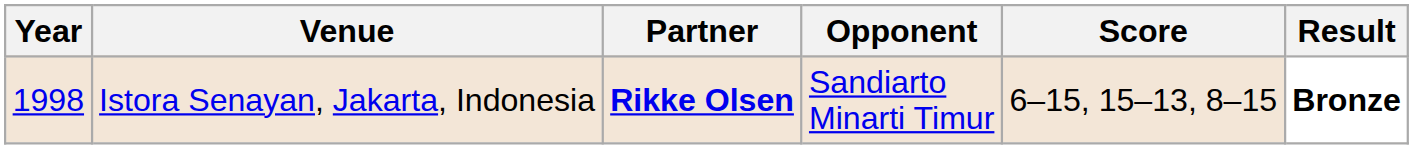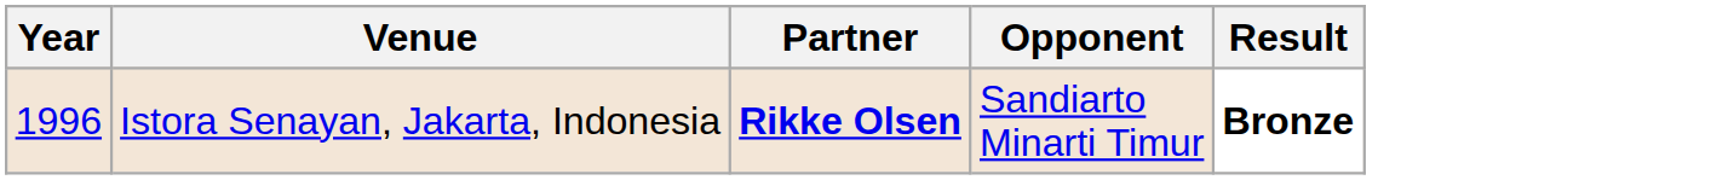- column: Score | 6–15, 15–13, 8–15
Istora Senayan, Jakarta, Indonesia | Year: 1998 -> 1996
